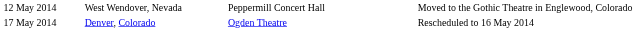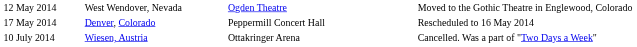12 May 2014 | column 3: Peppermill Concert Hall -> Ogden Theatre
17 May 2014 | column 3: Ogden Theatre -> Peppermill Concert Hall
+ row: 10 July 2014 | Wiesen, Austria | Ottakringer Arena | Cancelled. Was a part of "Two Days a Week"
